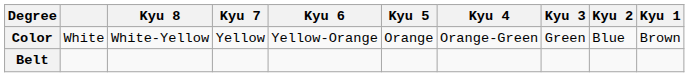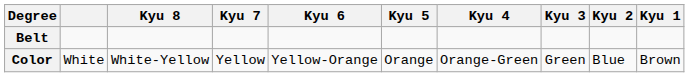rows swapped: Color <-> Belt
